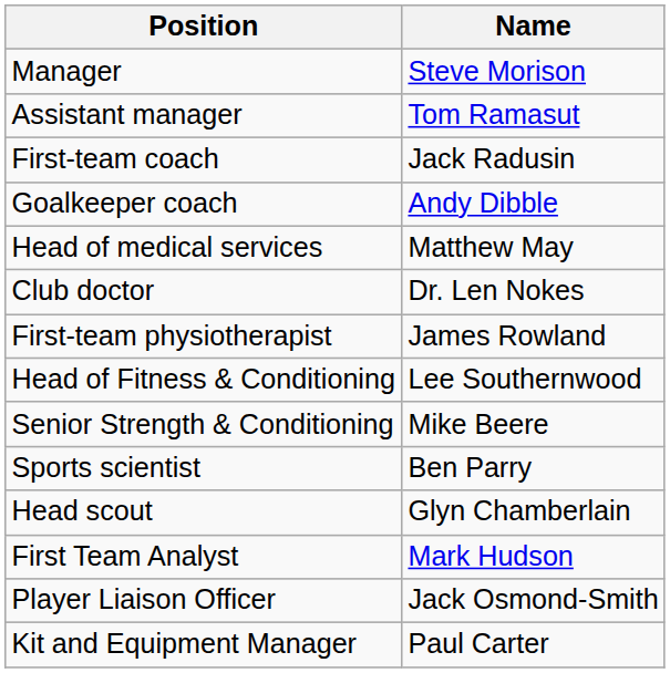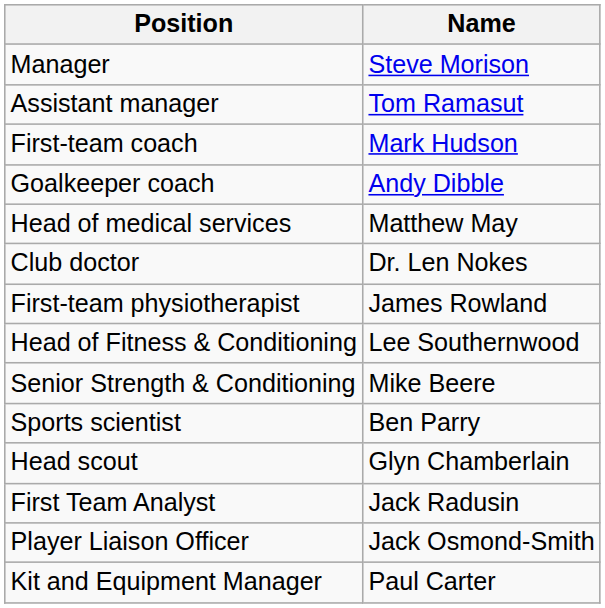First-team coach | Name: Jack Radusin -> Mark Hudson
First Team Analyst | Name: Mark Hudson -> Jack Radusin
